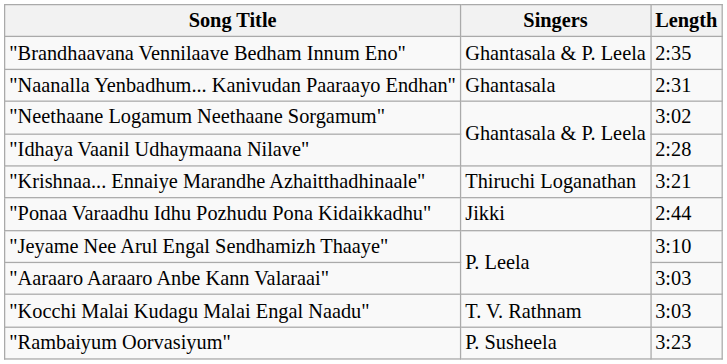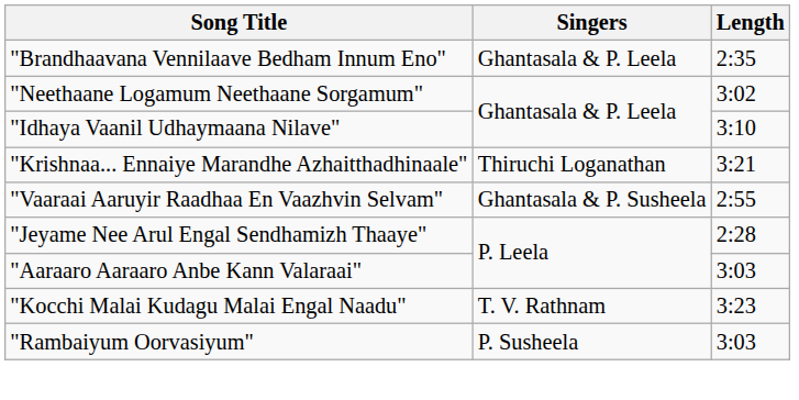- row: "Naanalla Yenbadhum... Kanivudan Paaraayo Endhan" | Ghantasala | 2:31
"Idhaya Vaanil Udhaymaana Nilave" | Length: 2:28 -> 3:10
- row: "Ponaa Varaadhu Idhu Pozhudu Pona Kidaikkadhu" | Jikki | 2:44
+ row: "Vaaraai Aaruyir Raadhaa En Vaazhvin Selvam" | Ghantasala & P. Susheela | 2:55
"Jeyame Nee Arul Engal Sendhamizh Thaaye" | Length: 3:10 -> 2:28
"Kocchi Malai Kudagu Malai Engal Naadu" | Length: 3:03 -> 3:23
"Rambaiyum Oorvasiyum" | Length: 3:23 -> 3:03
